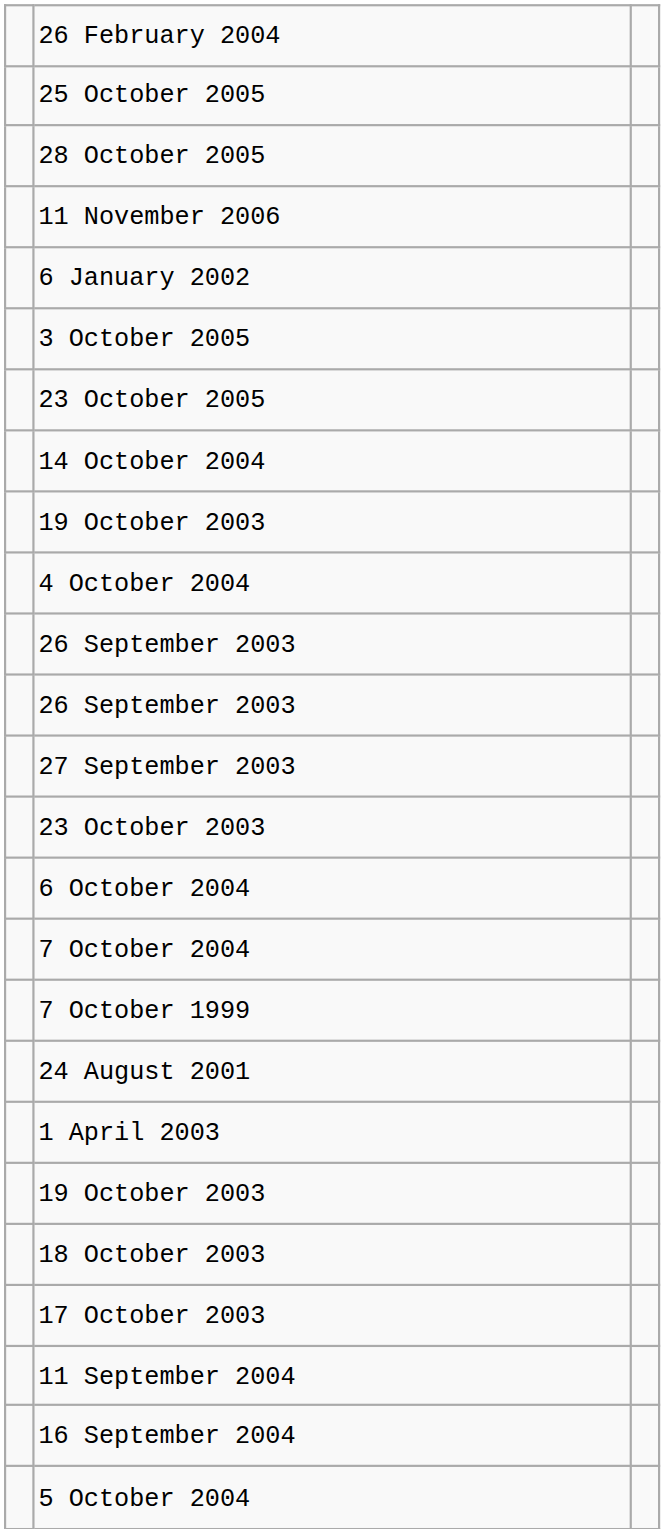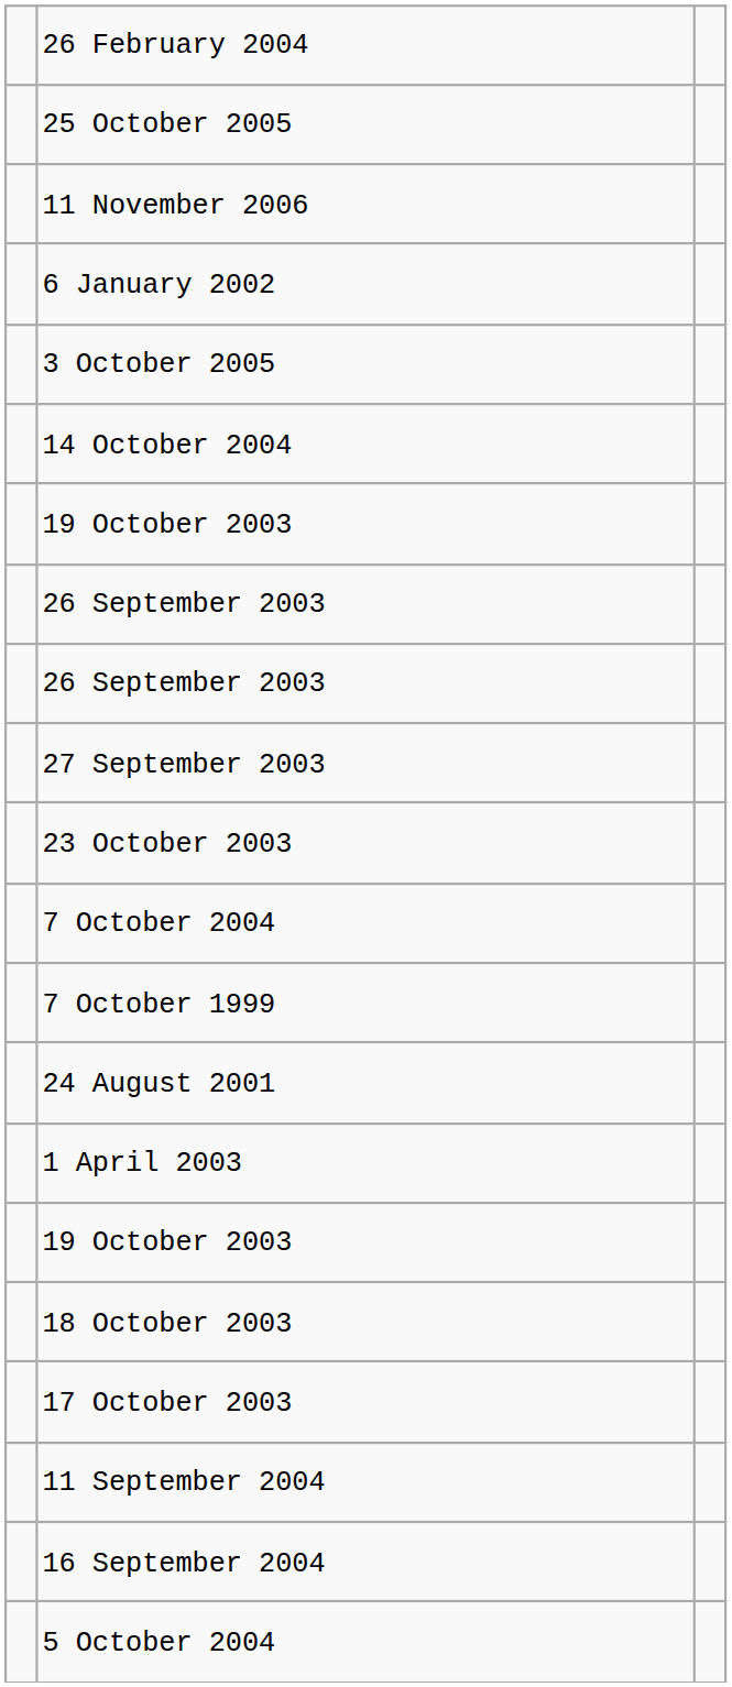- row: 28 October 2005
- row: 23 October 2005
- row: 4 October 2004
- row: 6 October 2004
